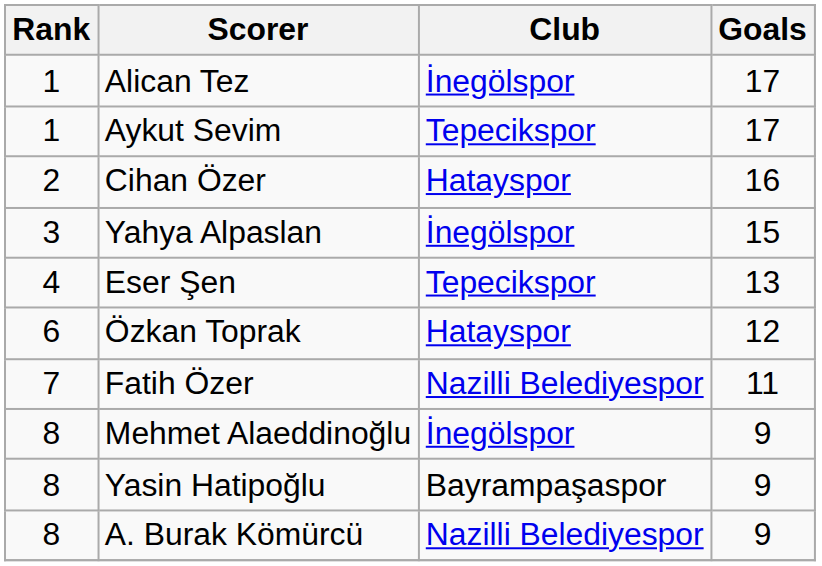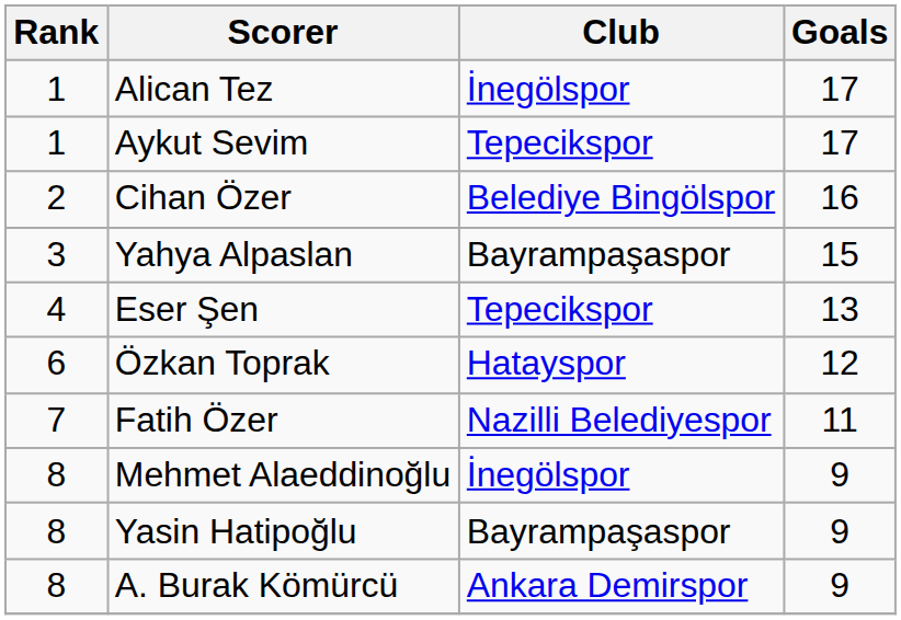Cihan Özer | Club: Hatayspor -> Belediye Bingölspor
Yahya Alpaslan | Club: İnegölspor -> Bayrampaşaspor
A. Burak Kömürcü | Club: Nazilli Belediyespor -> Ankara Demirspor
